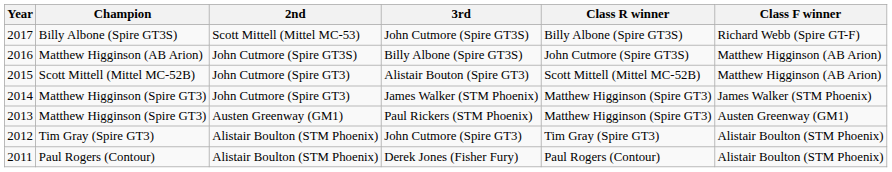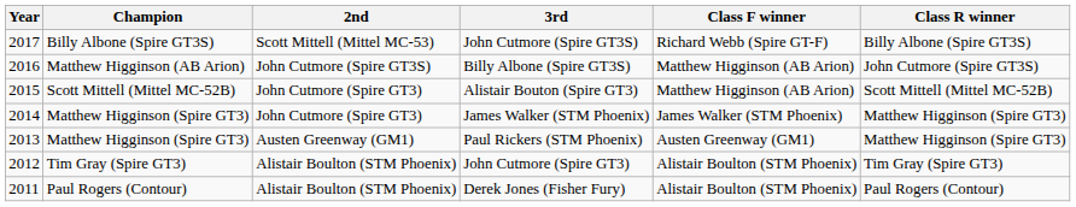columns swapped: Class R winner <-> Class F winner
